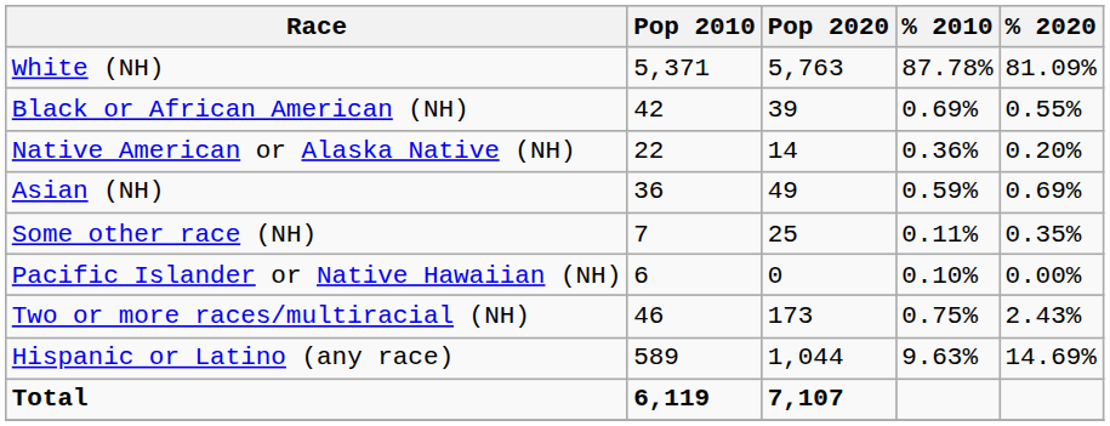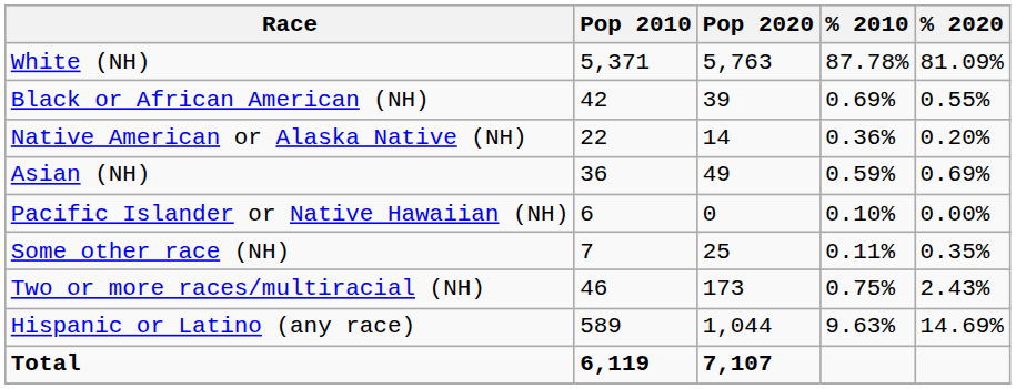rows swapped: Pacific Islander or Native Hawaiian (NH) <-> Some other race (NH)
